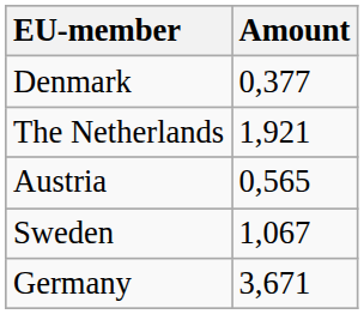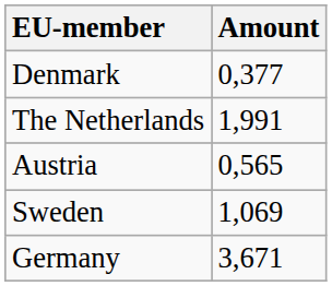The Netherlands | Amount: 1,921 -> 1,991
Sweden | Amount: 1,067 -> 1,069
